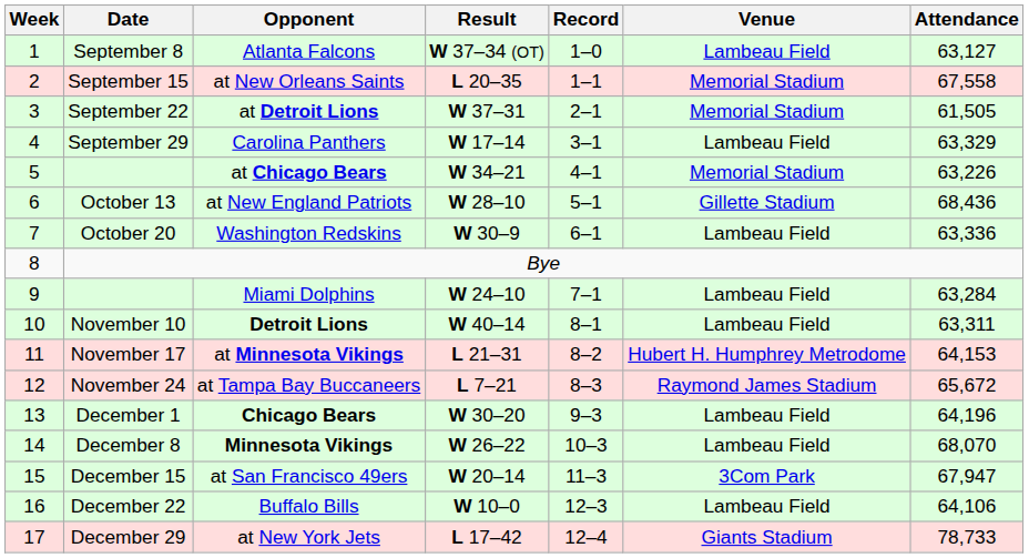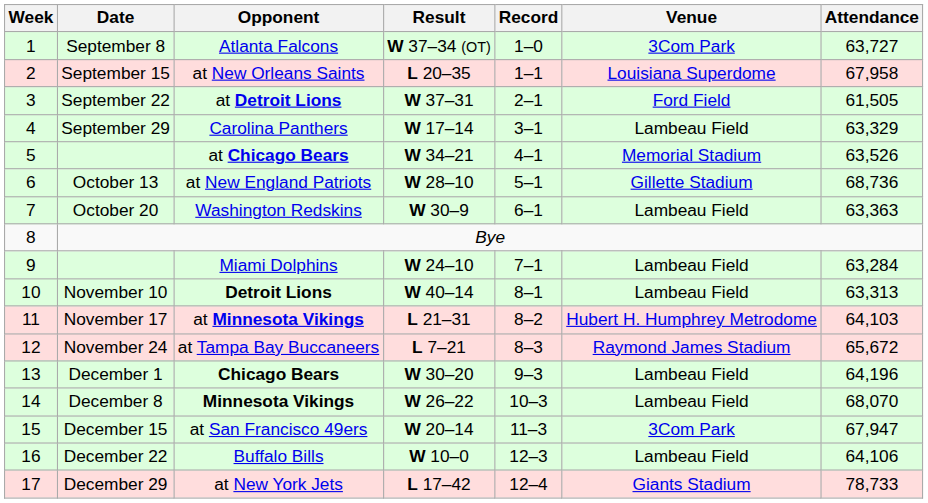Atlanta Falcons | Venue: Lambeau Field -> 3Com Park
Atlanta Falcons | Attendance: 63,127 -> 63,727
at New Orleans Saints | Venue: Memorial Stadium -> Louisiana Superdome
at New Orleans Saints | Attendance: 67,558 -> 67,958
at Detroit Lions | Venue: Memorial Stadium -> Ford Field
at Chicago Bears | Attendance: 63,226 -> 63,526
at New England Patriots | Attendance: 68,436 -> 68,736
Washington Redskins | Attendance: 63,336 -> 63,363
Detroit Lions | Attendance: 63,311 -> 63,313
at Minnesota Vikings | Attendance: 64,153 -> 64,103
